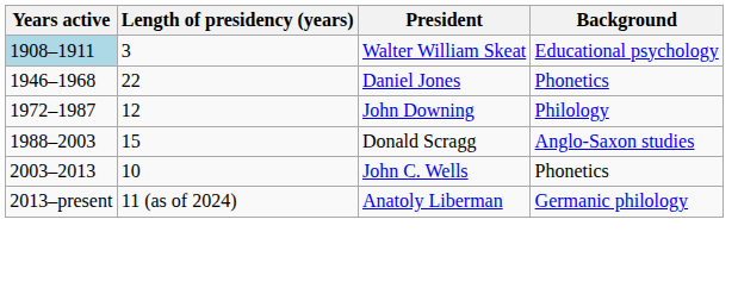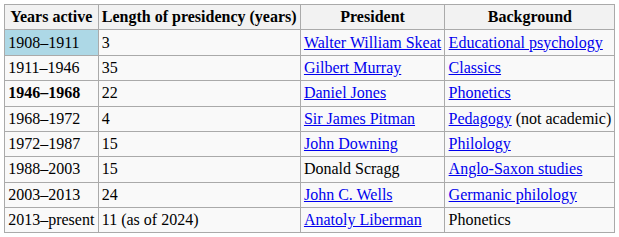+ row: 1911–1946 | 35 | Gilbert Murray | Classics
Daniel Jones | Years active: normal -> bold
+ row: 1968–1972 | 4 | Sir James Pitman | Pedagogy (not academic)
John Downing | Length of presidency (years): 12 -> 15
John C. Wells | Length of presidency (years): 10 -> 24
John C. Wells | Background: Phonetics -> Germanic philology
Anatoly Liberman | Background: Germanic philology -> Phonetics
